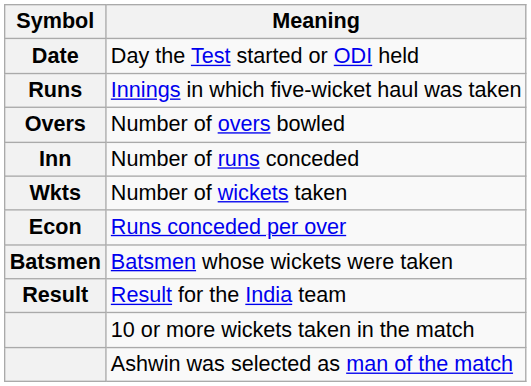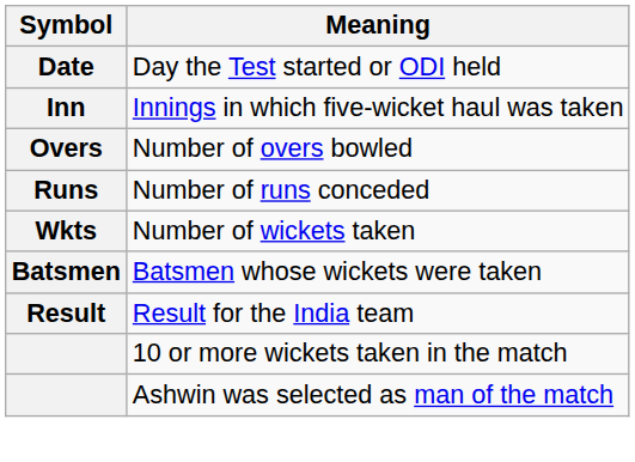Innings in which five-wicket haul was taken | Symbol: Runs -> Inn
Number of runs conceded | Symbol: Inn -> Runs
- row: Econ | Runs conceded per over
